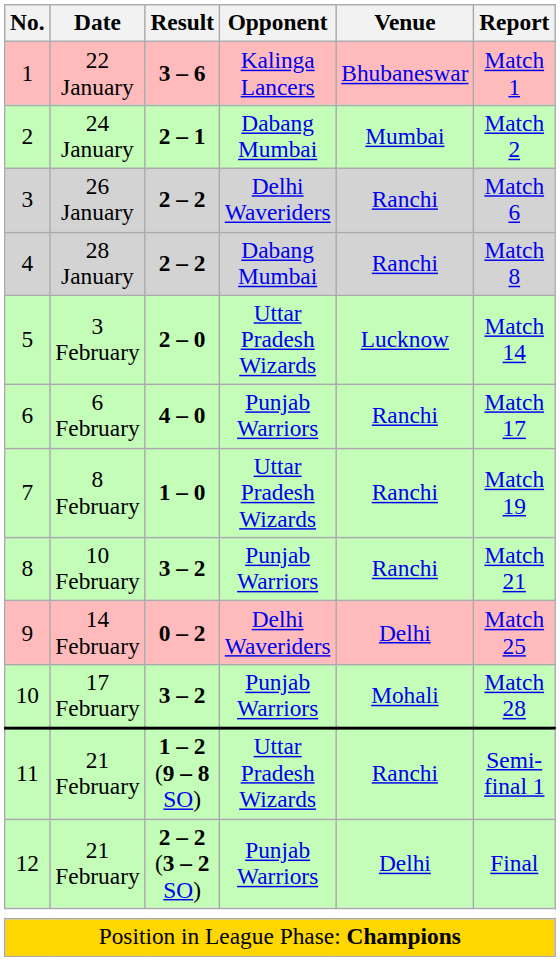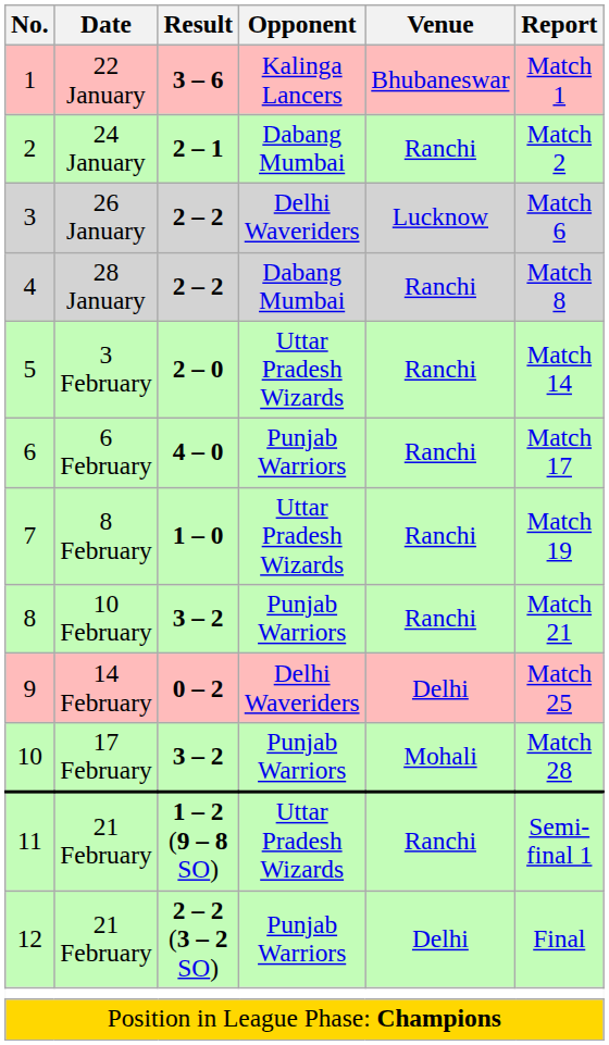24 January | Venue: Mumbai -> Ranchi
26 January | Venue: Ranchi -> Lucknow
3 February | Venue: Lucknow -> Ranchi
